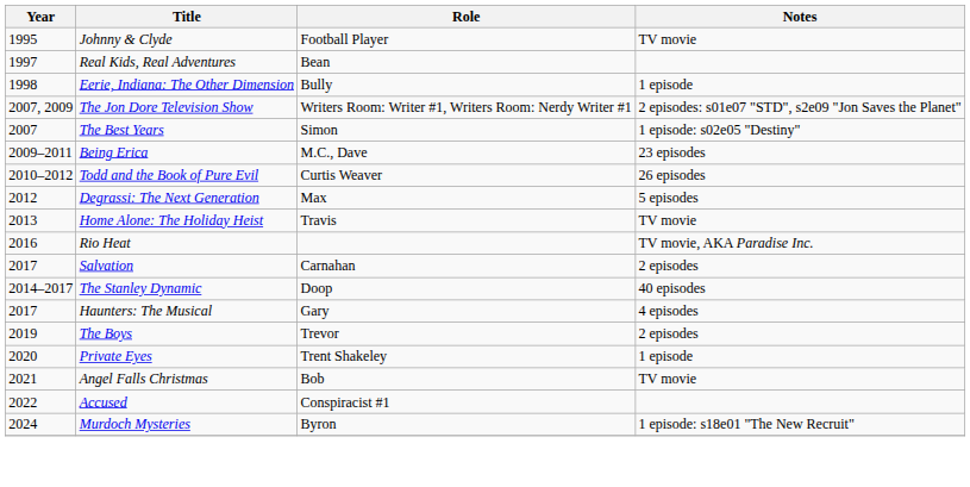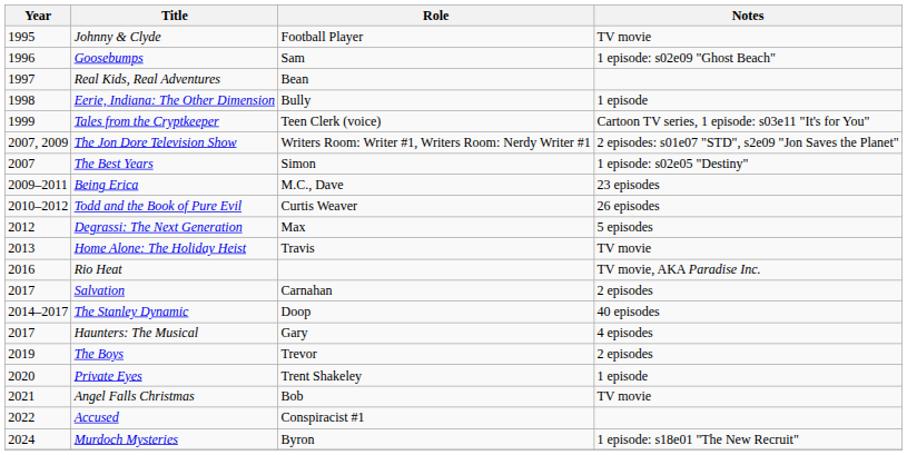+ row: 1996 | Goosebumps | Sam | 1 episode: s02e09 "Ghost Beach"
+ row: 1999 | Tales from the Cryptkeeper | Teen Clerk (voice) | Cartoon TV series, 1 episode: s03e11 "It's for You"
